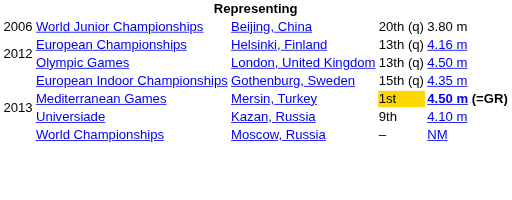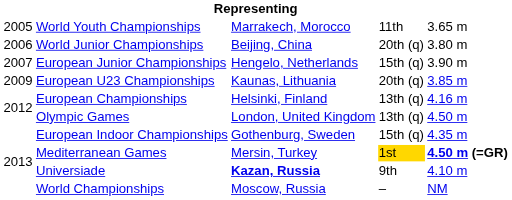+ row: 2005 | World Youth Championships | Marrakech, Morocco | 11th | 3.65 m
+ row: 2007 | European Junior Championships | Hengelo, Netherlands | 15th (q) | 3.90 m
+ row: 2009 | European U23 Championships | Kaunas, Lithuania | 20th (q) | 3.85 m
Universiade | column 3: normal -> bold
